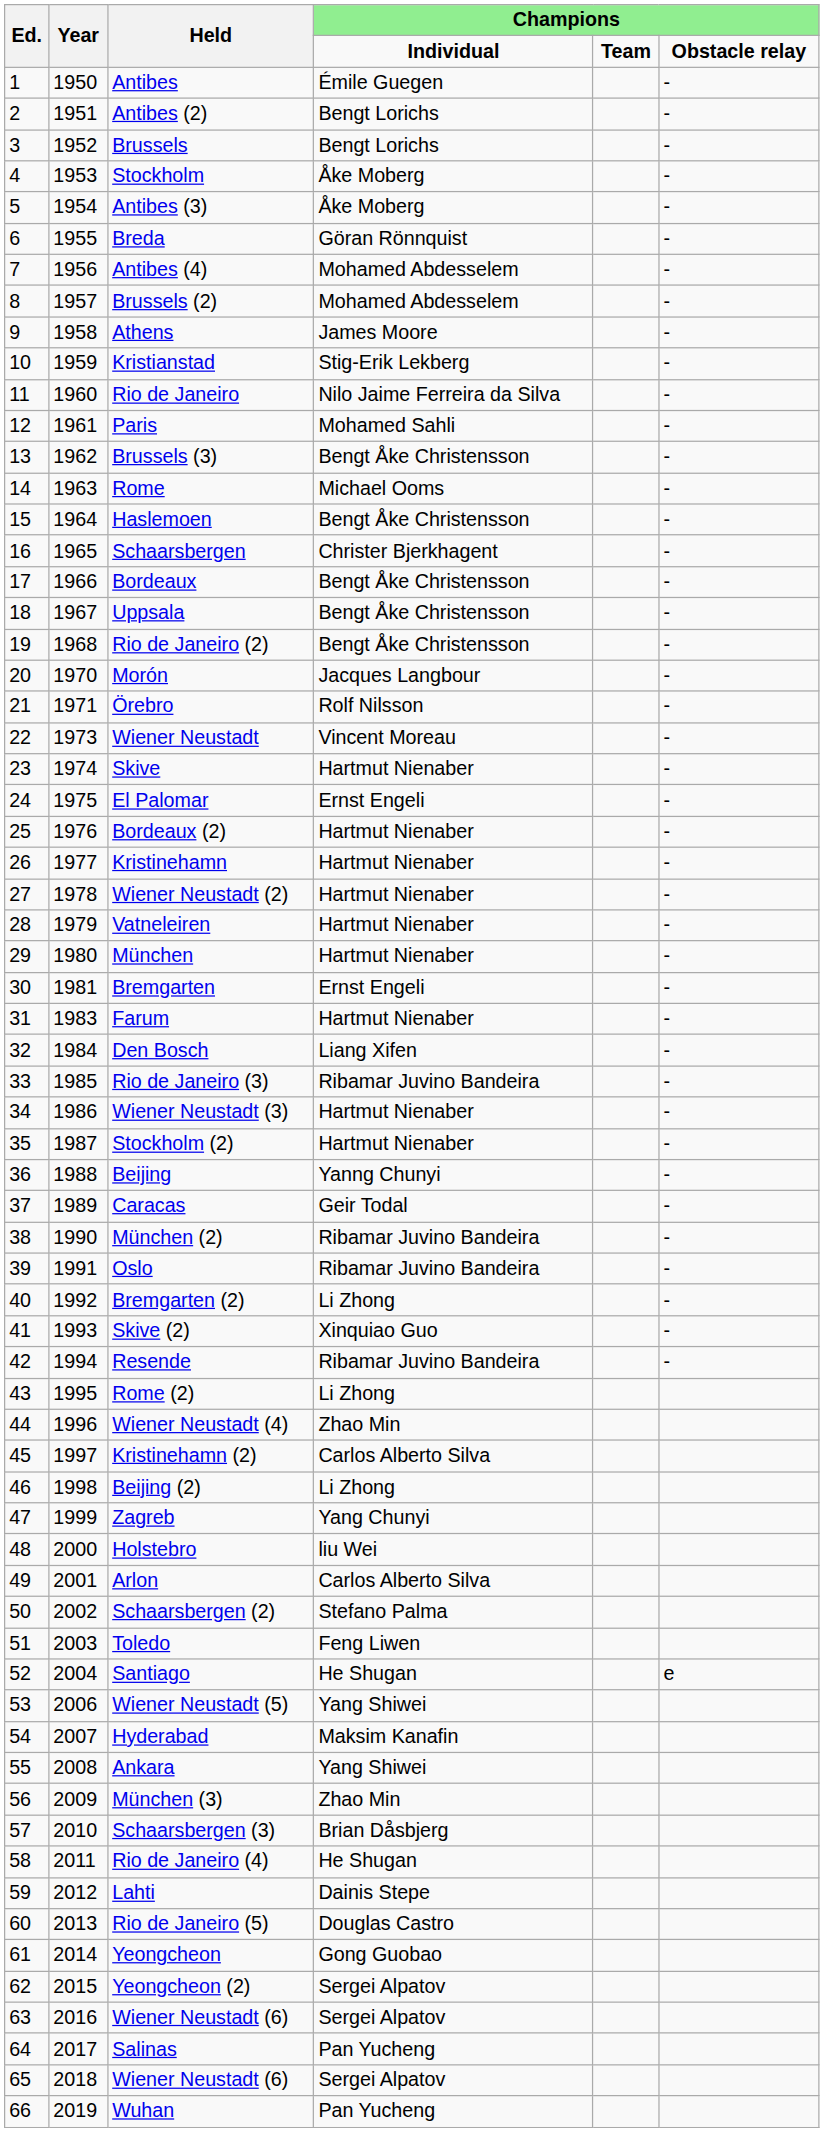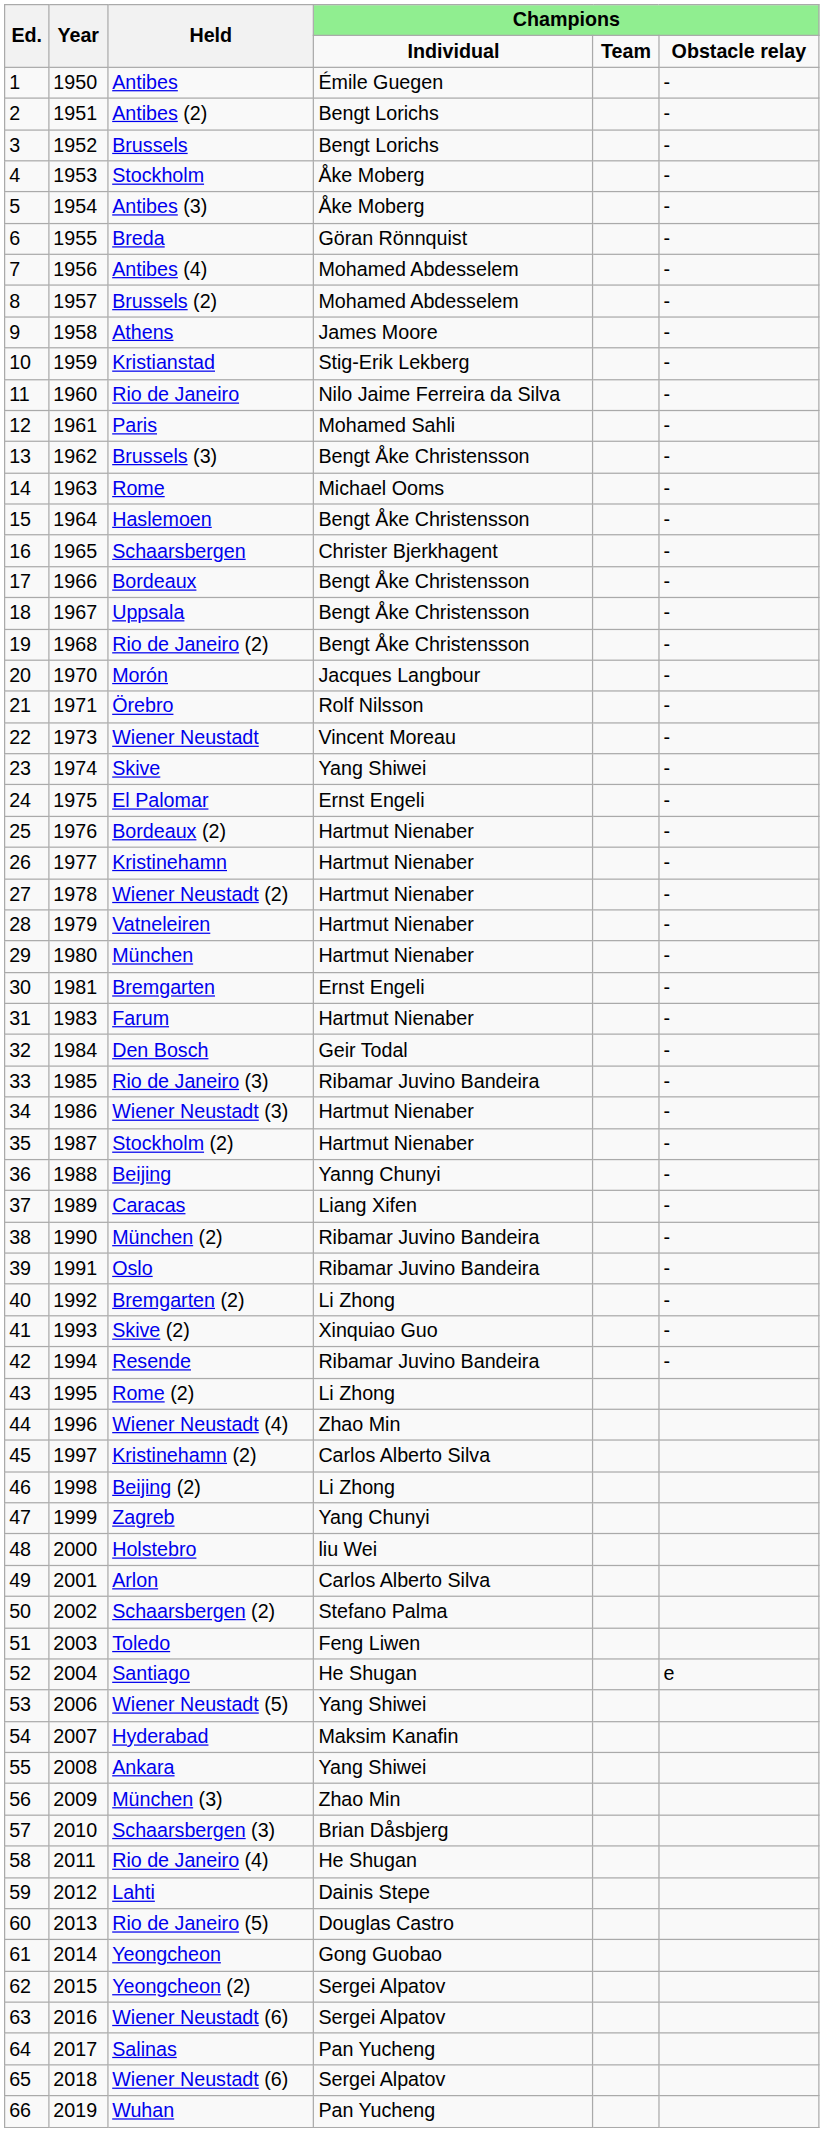Skive | column 4: Hartmut Nienaber -> Yang Shiwei
Den Bosch | column 4: Liang Xifen -> Geir Todal
Caracas | column 4: Geir Todal -> Liang Xifen
